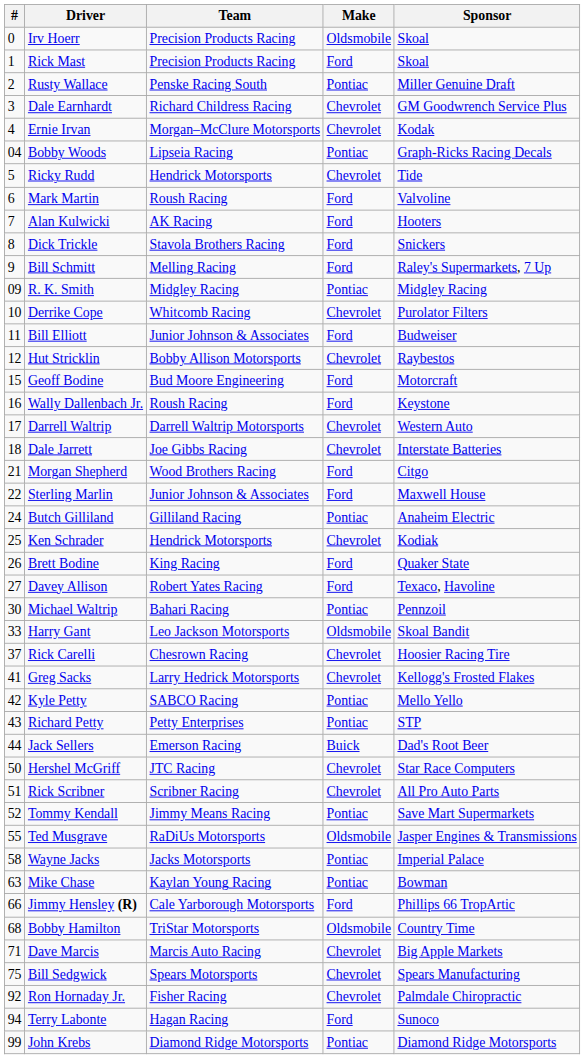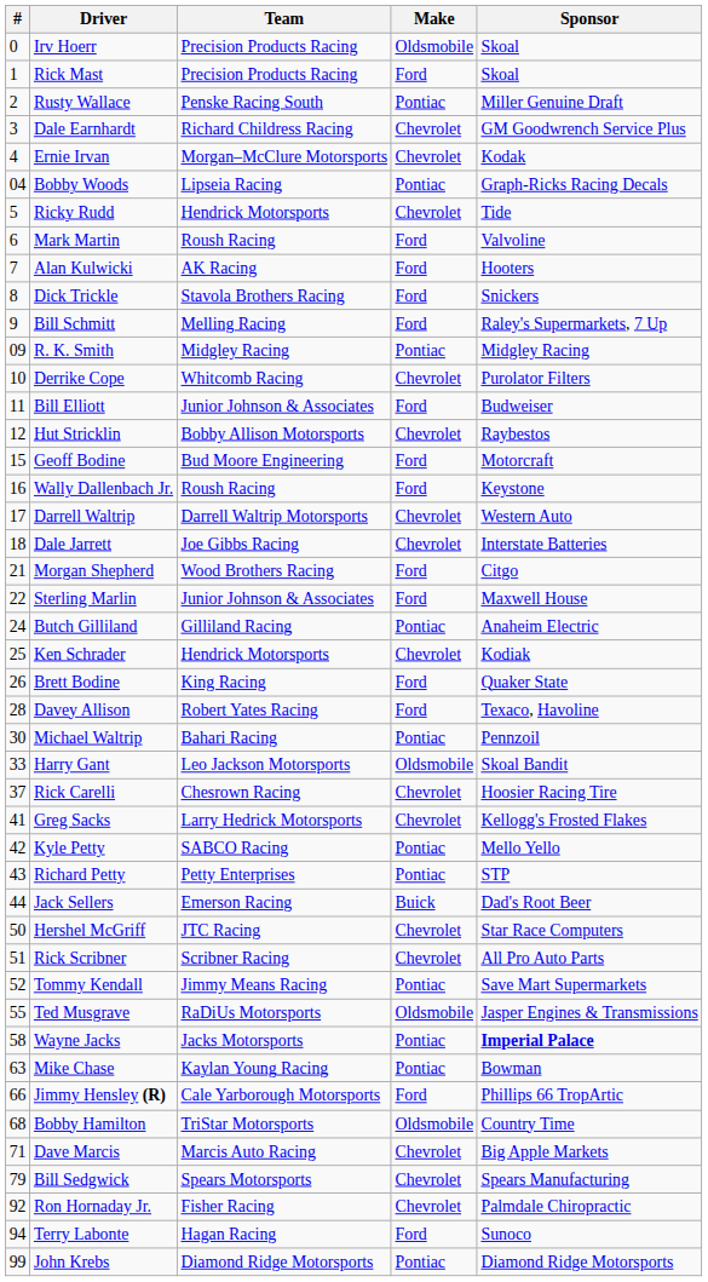Davey Allison | #: 27 -> 28
Wayne Jacks | Sponsor: normal -> bold
Bill Sedgwick | #: 75 -> 79
